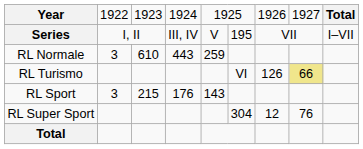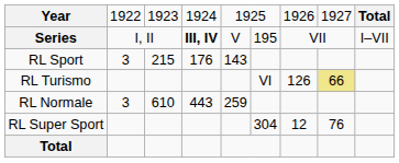Series | column 4: normal -> bold
rows swapped: RL Normale <-> RL Sport
